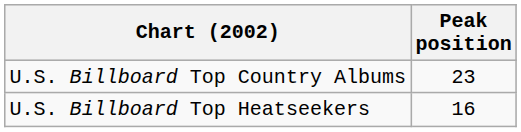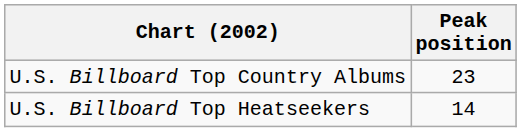U.S. Billboard Top Heatseekers | Peak position: 16 -> 14
